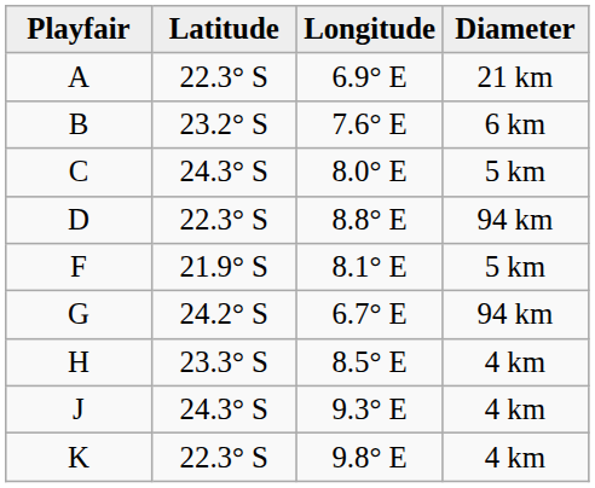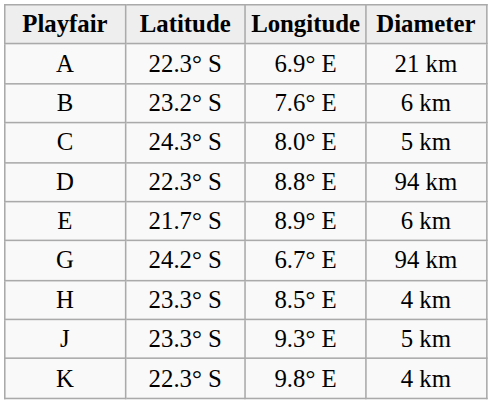+ row: E | 21.7° S | 8.9° E | 6 km
- row: F | 21.9° S | 8.1° E | 5 km
J | Latitude: 24.3° S -> 23.3° S
J | Diameter: 4 km -> 5 km
